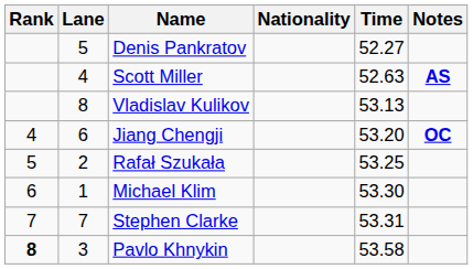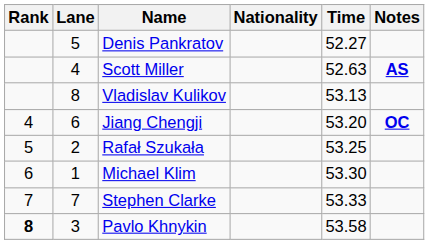Stephen Clarke | Time: 53.31 -> 53.33
